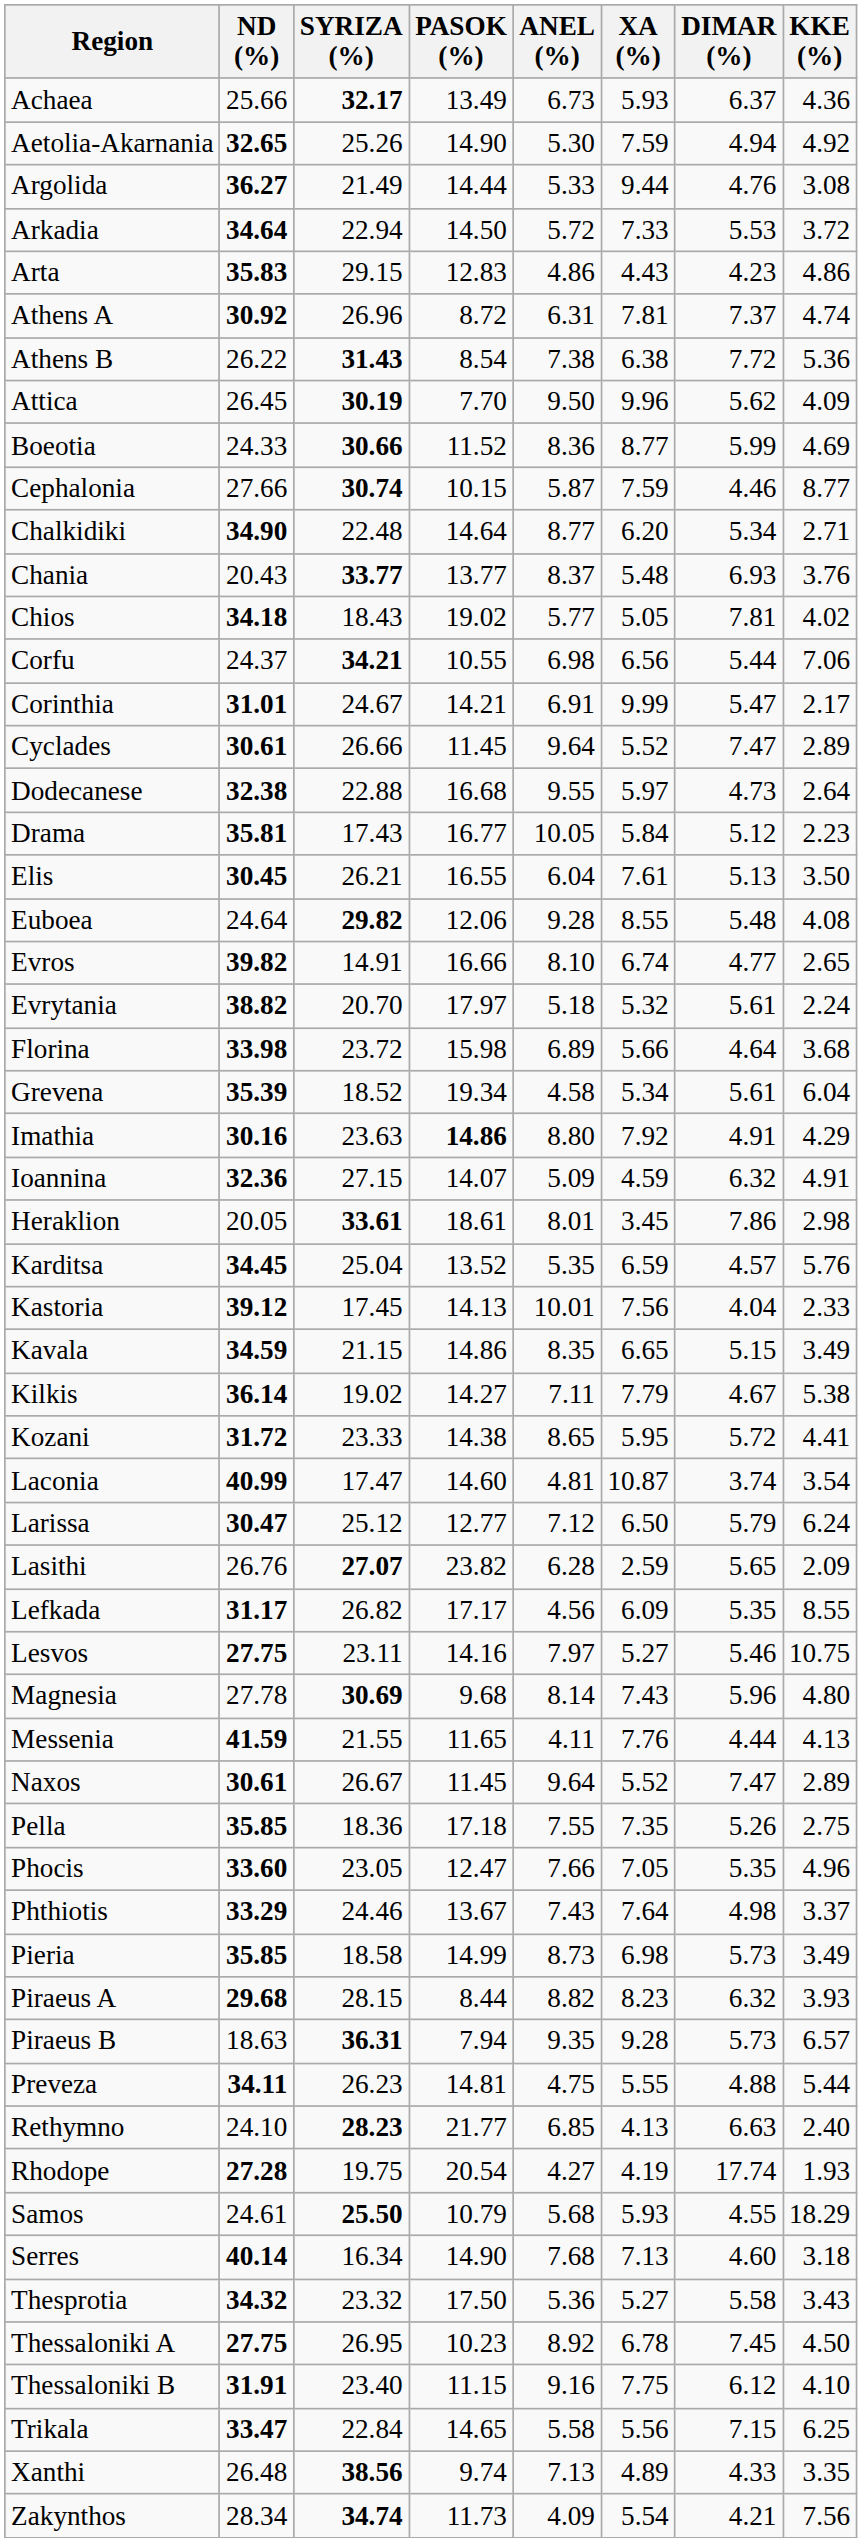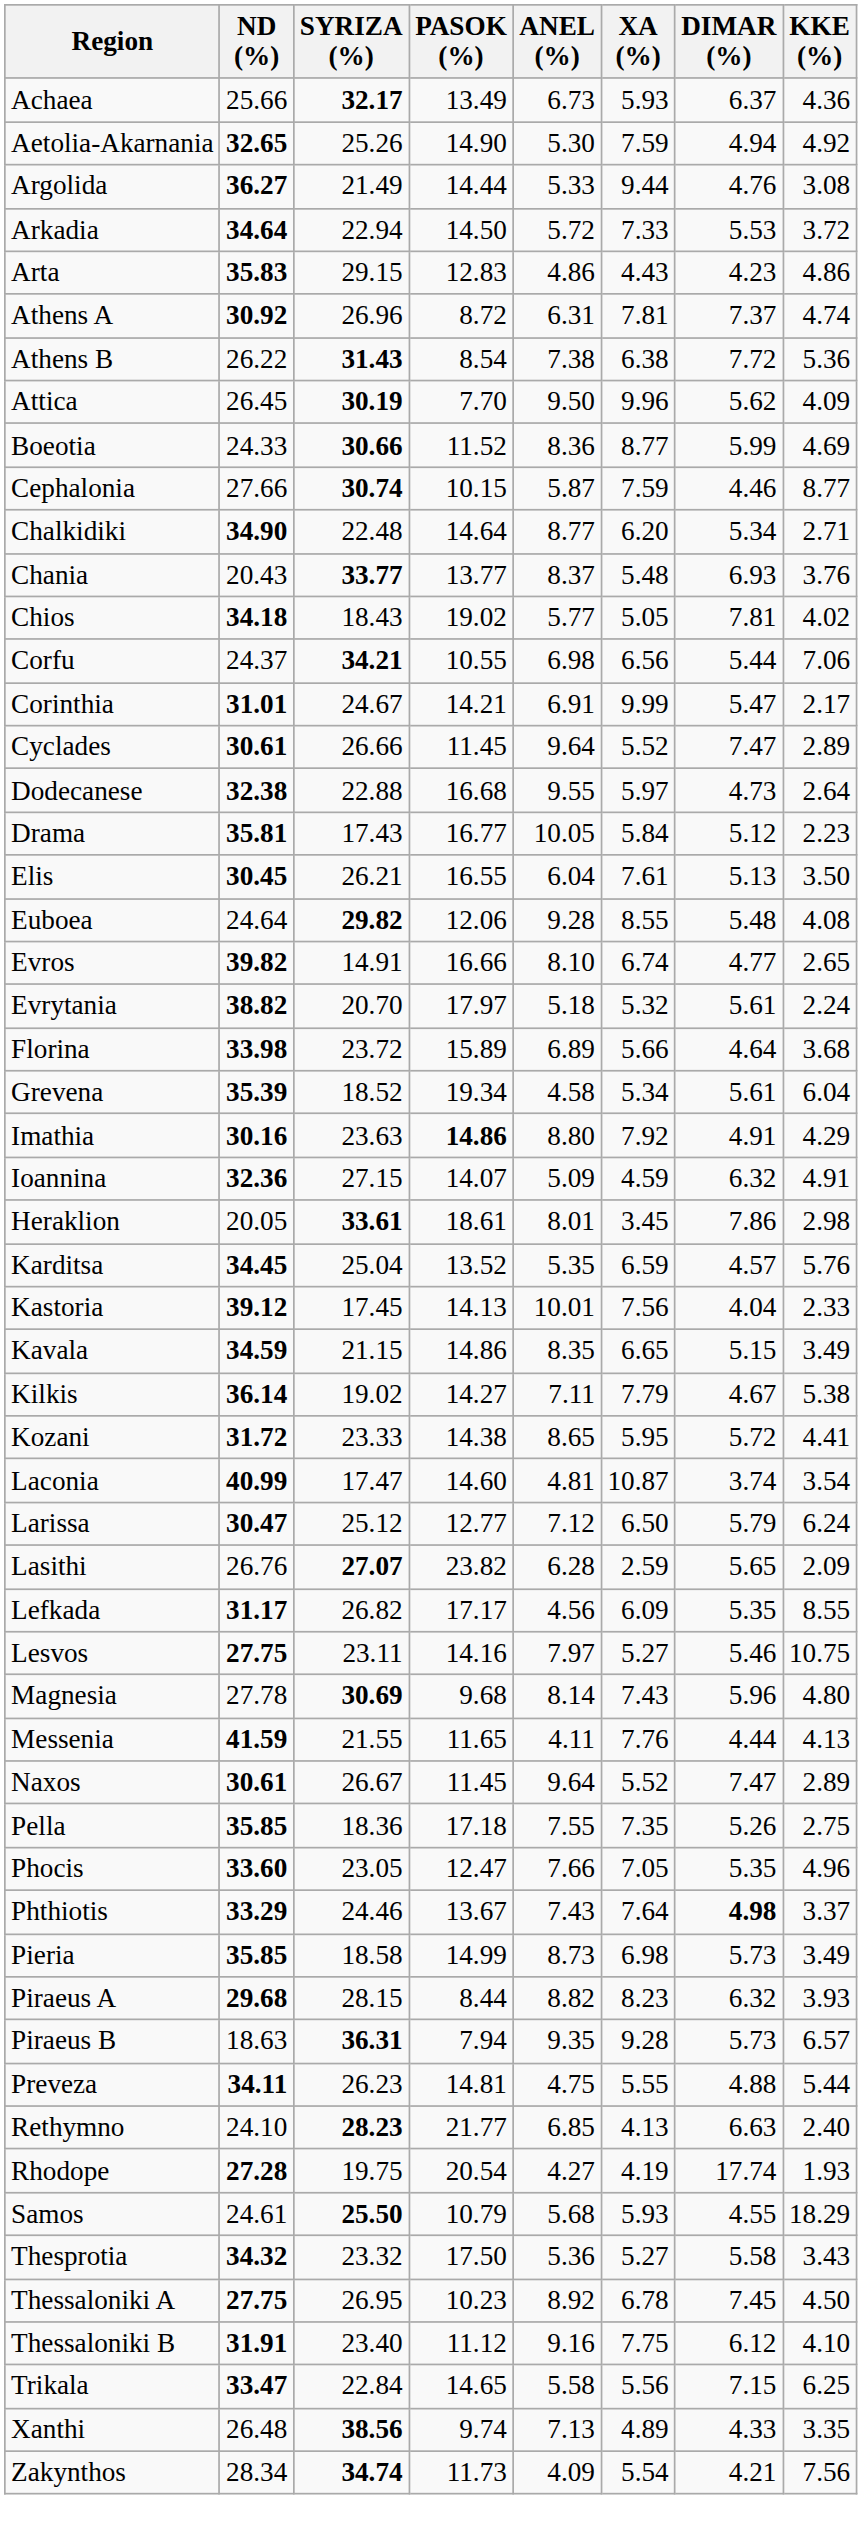Florina | PASOK (%): 15.98 -> 15.89
Phthiotis | DIMAR (%): normal -> bold
- row: Serres | 40.14 | 16.34 | 14.90 | 7.68 | 7.13 | 4.60 | 3.18
Thessaloniki B | PASOK (%): 11.15 -> 11.12
